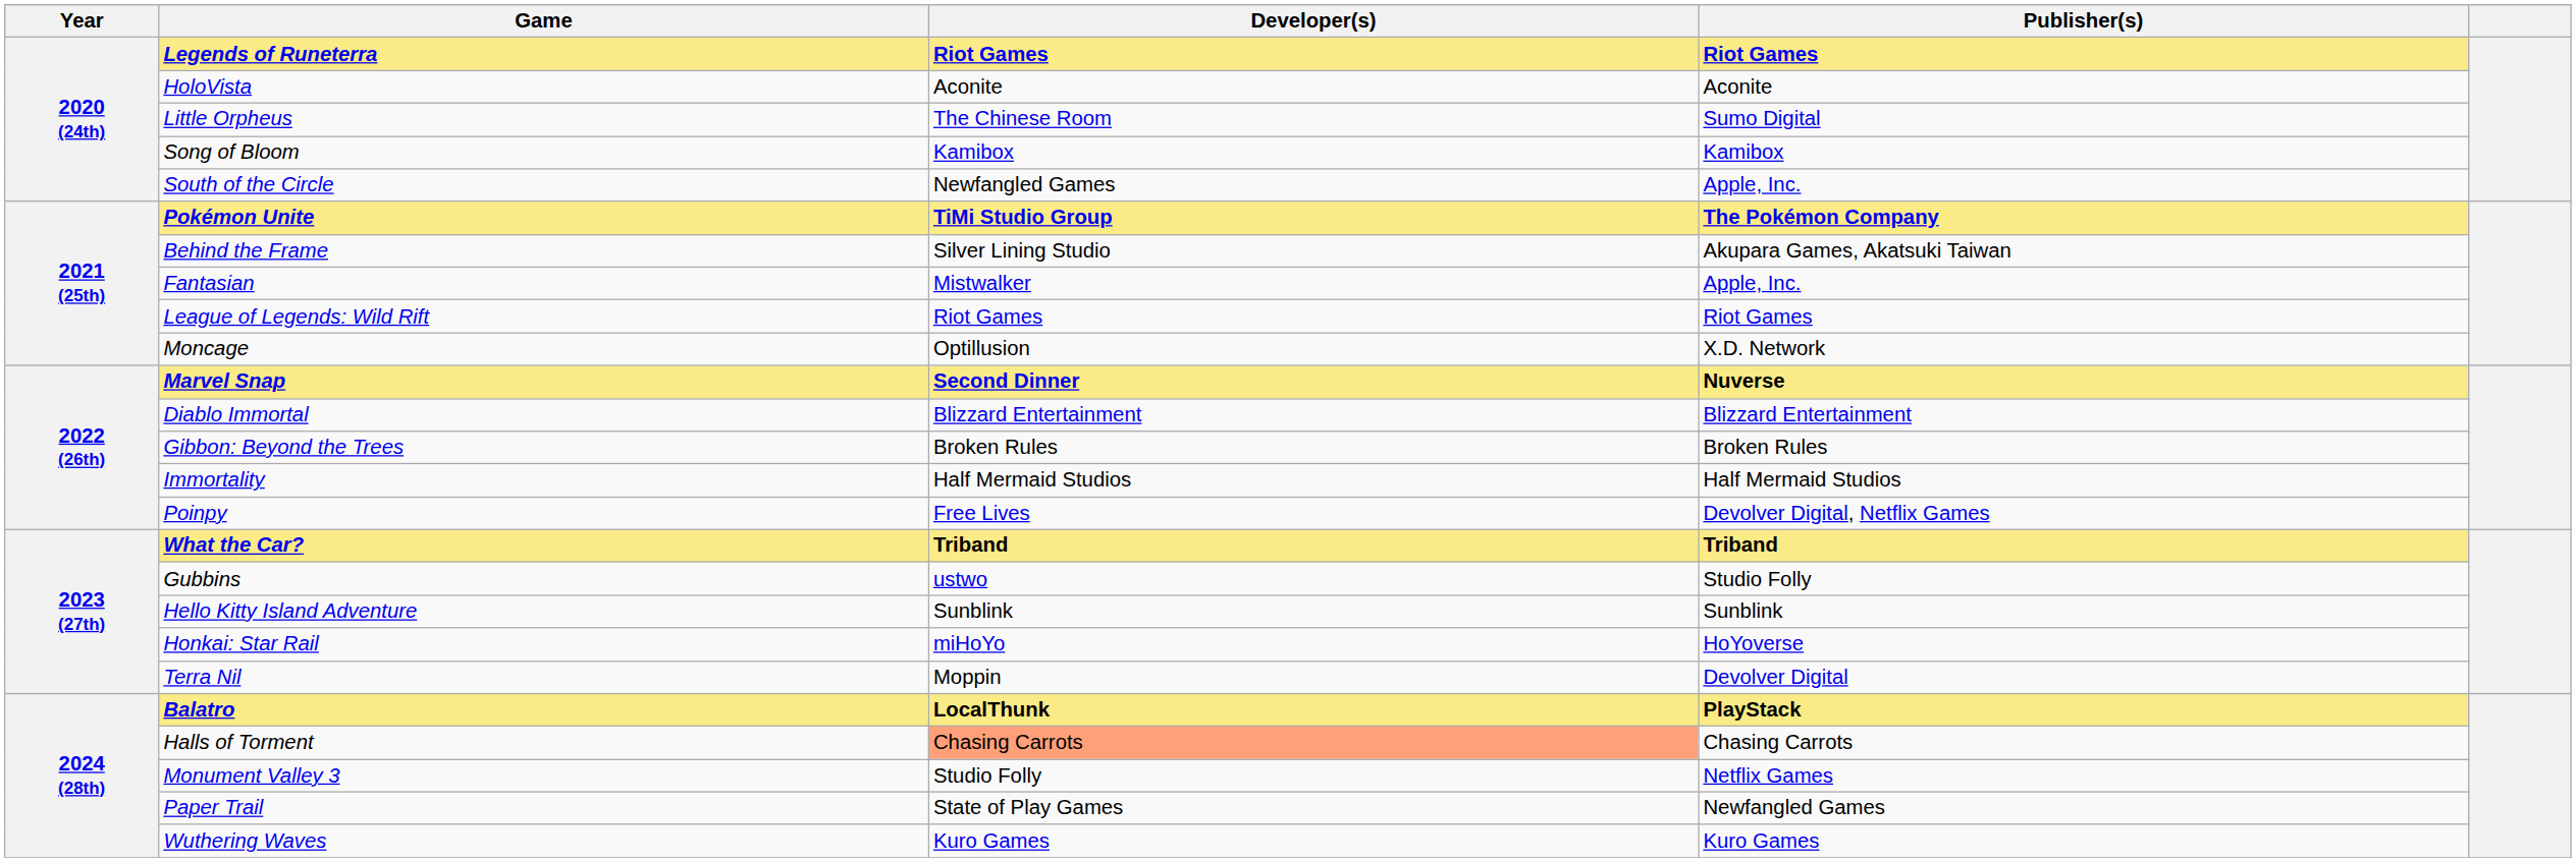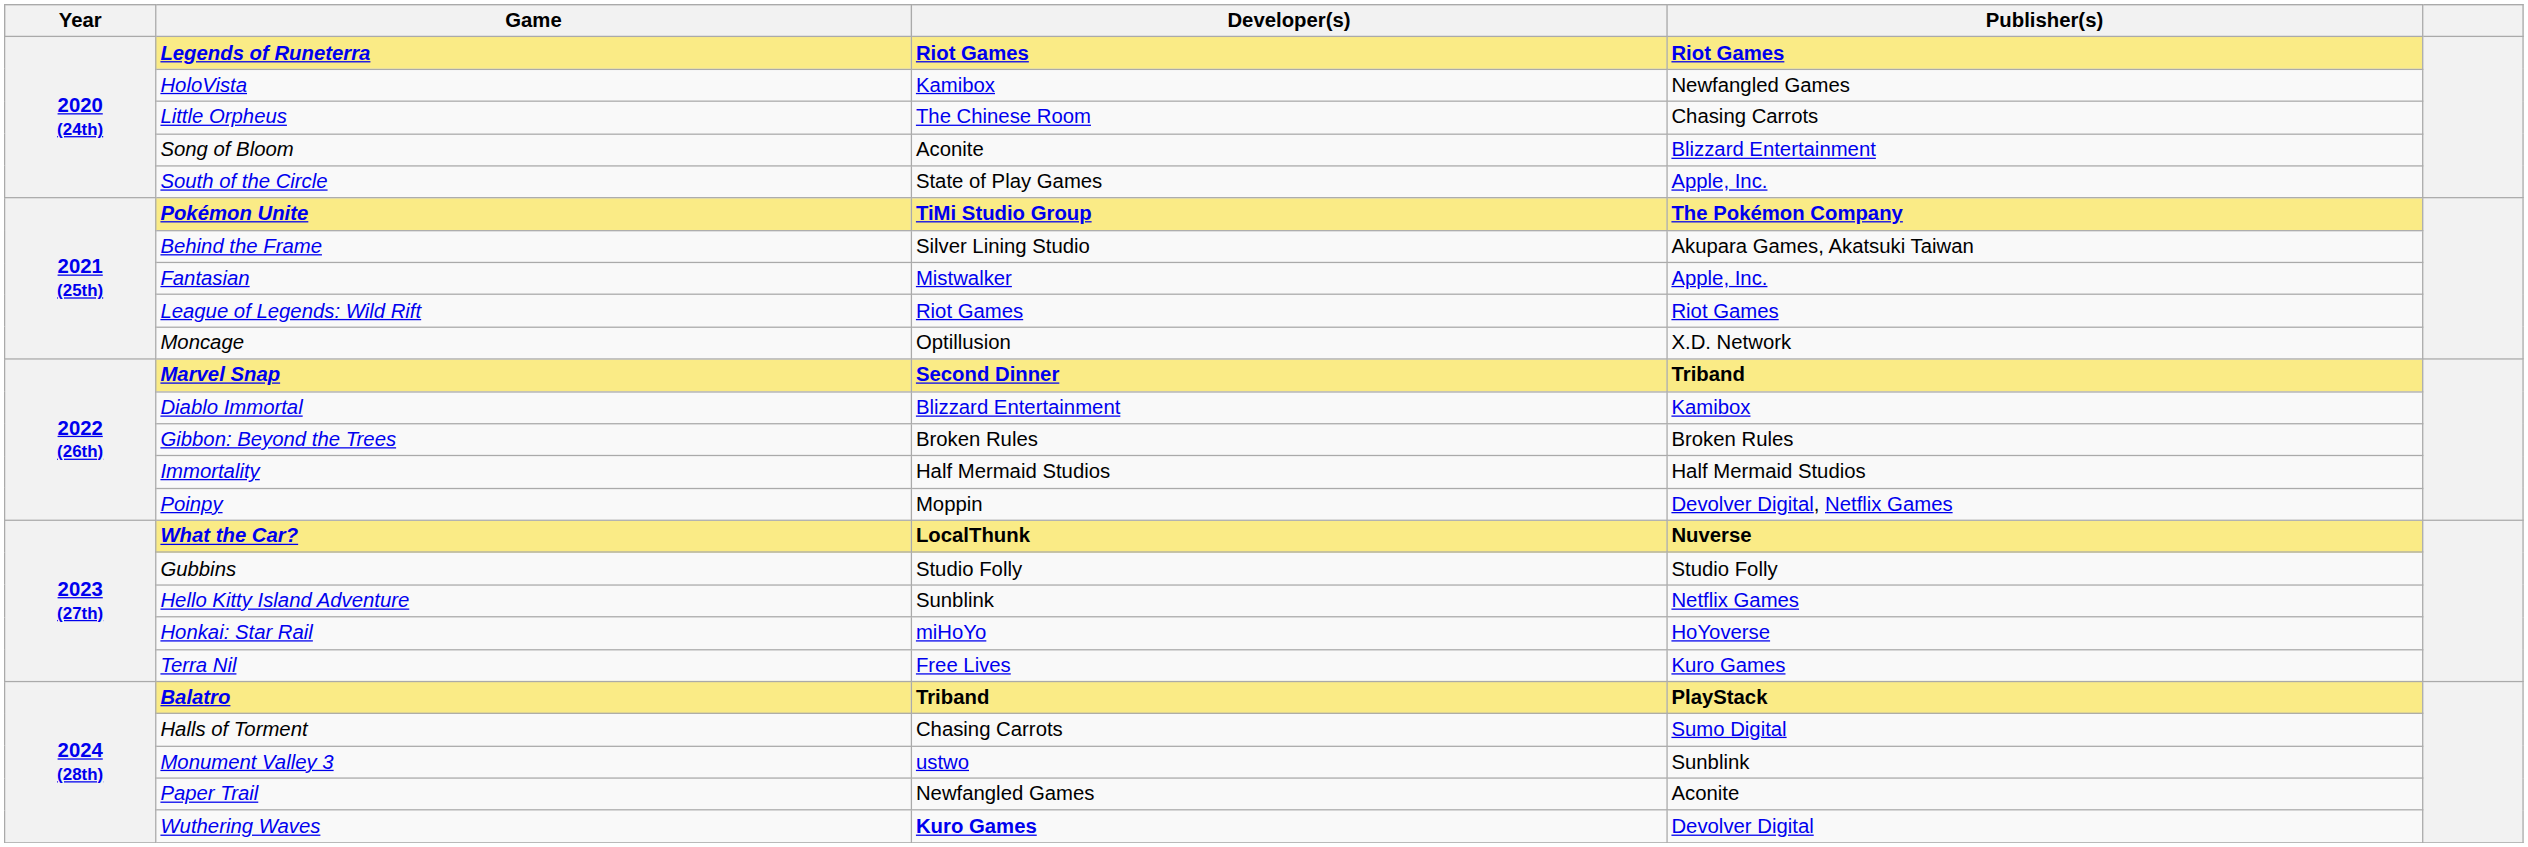HoloVista | Developer(s): Aconite -> Kamibox
HoloVista | Publisher(s): Aconite -> Newfangled Games
Little Orpheus | Publisher(s): Sumo Digital -> Chasing Carrots
Song of Bloom | Developer(s): Kamibox -> Aconite
Song of Bloom | Publisher(s): Kamibox -> Blizzard Entertainment
South of the Circle | Developer(s): Newfangled Games -> State of Play Games
Marvel Snap | Publisher(s): Nuverse -> Triband
Diablo Immortal | Publisher(s): Blizzard Entertainment -> Kamibox
Poinpy | Developer(s): Free Lives -> Moppin
What the Car? | Developer(s): Triband -> LocalThunk
What the Car? | Publisher(s): Triband -> Nuverse
Gubbins | Developer(s): ustwo -> Studio Folly
Hello Kitty Island Adventure | Publisher(s): Sunblink -> Netflix Games
Terra Nil | Developer(s): Moppin -> Free Lives
Terra Nil | Publisher(s): Devolver Digital -> Kuro Games
Balatro | Developer(s): LocalThunk -> Triband
Halls of Torment | Developer(s): lightsalmon background -> no background
Halls of Torment | Publisher(s): Chasing Carrots -> Sumo Digital
Monument Valley 3 | Developer(s): Studio Folly -> ustwo
Monument Valley 3 | Publisher(s): Netflix Games -> Sunblink
Paper Trail | Developer(s): State of Play Games -> Newfangled Games
Paper Trail | Publisher(s): Newfangled Games -> Aconite
Wuthering Waves | Developer(s): normal -> bold
Wuthering Waves | Publisher(s): Kuro Games -> Devolver Digital
